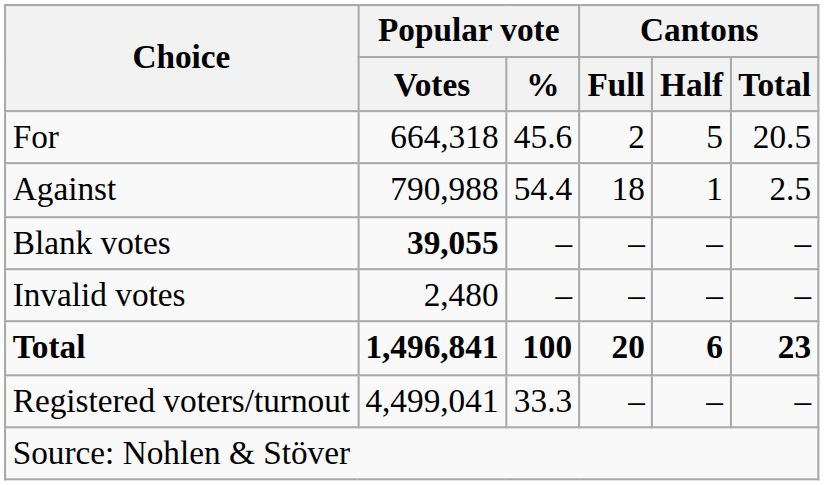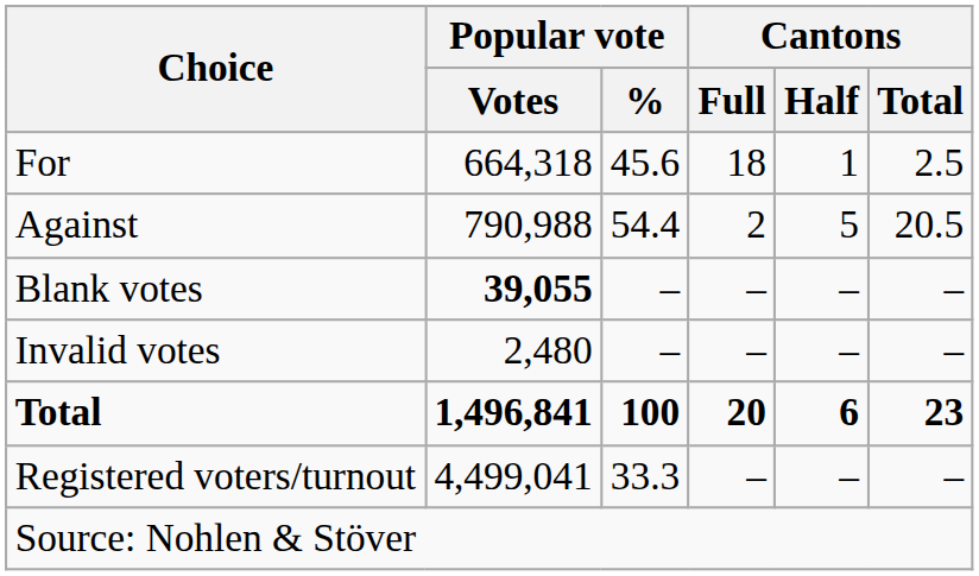For | Cantons / Full: 2 -> 18
For | Cantons / Half: 5 -> 1
For | Cantons / Total: 20.5 -> 2.5
Against | Cantons / Full: 18 -> 2
Against | Cantons / Half: 1 -> 5
Against | Cantons / Total: 2.5 -> 20.5
